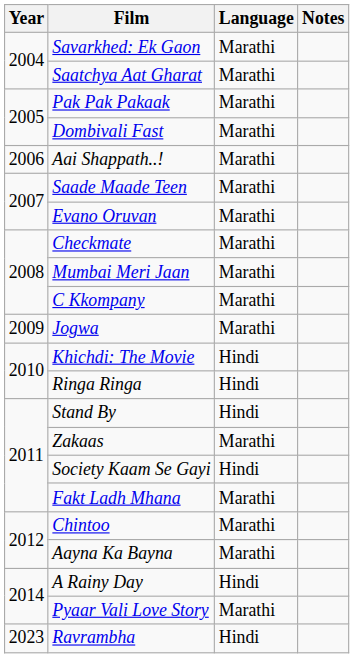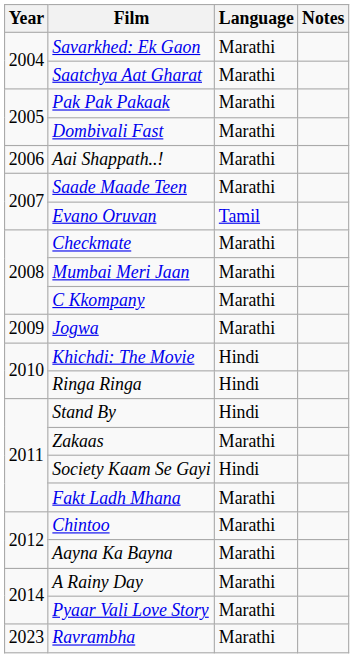Evano Oruvan | Language: Marathi -> Tamil
A Rainy Day | Language: Hindi -> Marathi
Ravrambha | Language: Hindi -> Marathi
